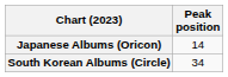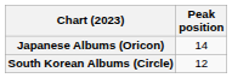South Korean Albums (Circle) | Peak position: 34 -> 12
